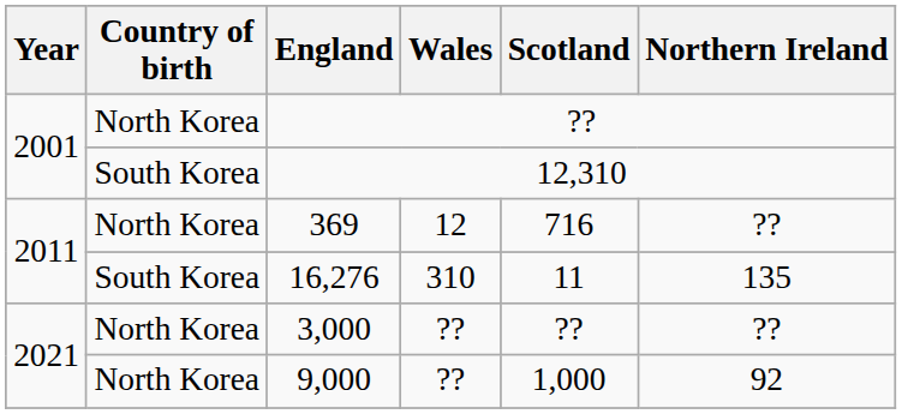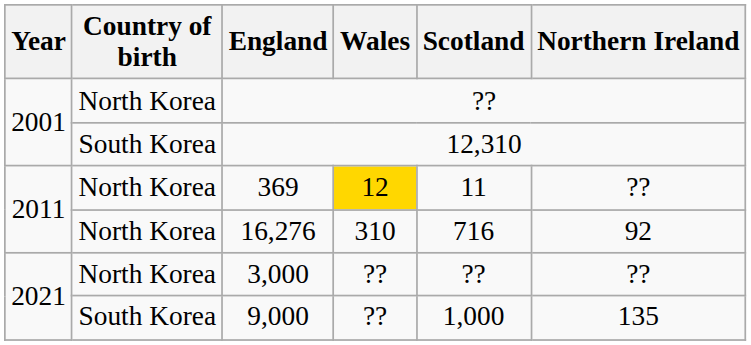369 | Wales: no background -> gold background
369 | Scotland: 716 -> 11
16,276 | Country of birth: South Korea -> North Korea
16,276 | Scotland: 11 -> 716
16,276 | Northern Ireland: 135 -> 92
9,000 | Country of birth: North Korea -> South Korea
9,000 | Northern Ireland: 92 -> 135
